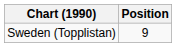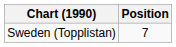Sweden (Topplistan) | Position: 9 -> 7
